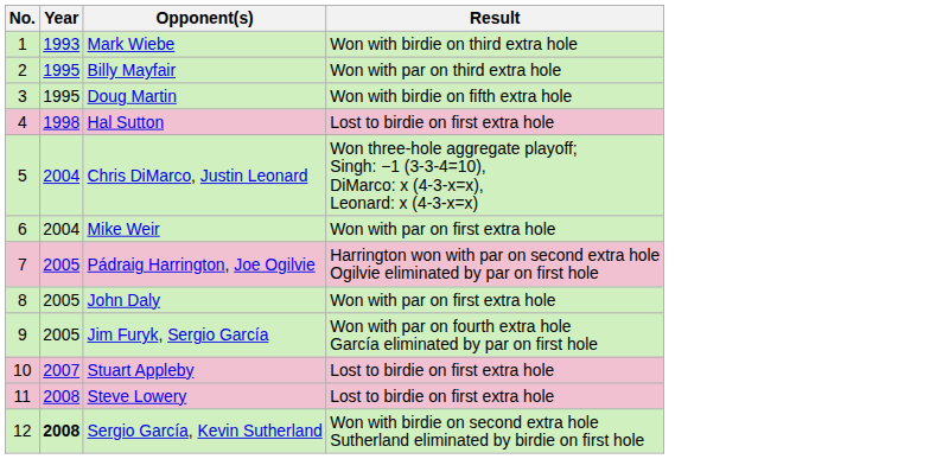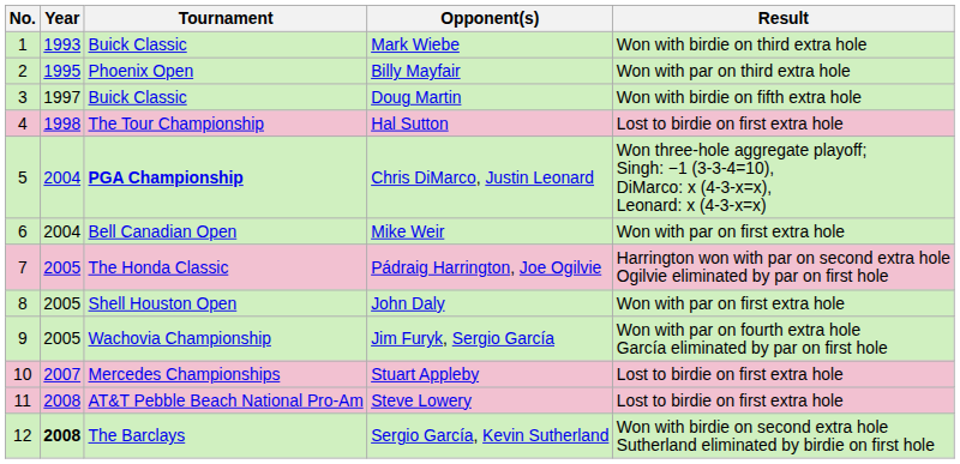+ column: Tournament | Buick Classic | Phoenix Open | Buick Classic | The Tour Championship | PGA Championship | Bell Canadian Open | The Honda Classic | Shell Houston Open | Wachovia Championship | Mercedes Championships | AT&T Pebble Beach National Pro-Am | The Barclays
Doug Martin | Year: 1995 -> 1997
